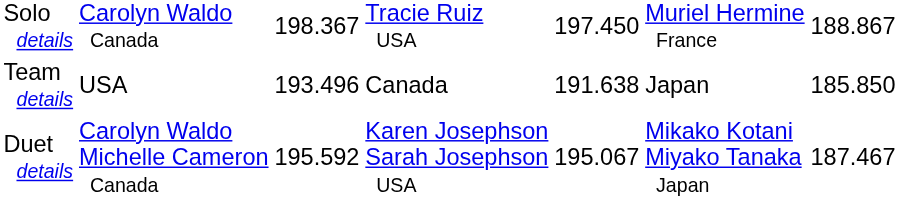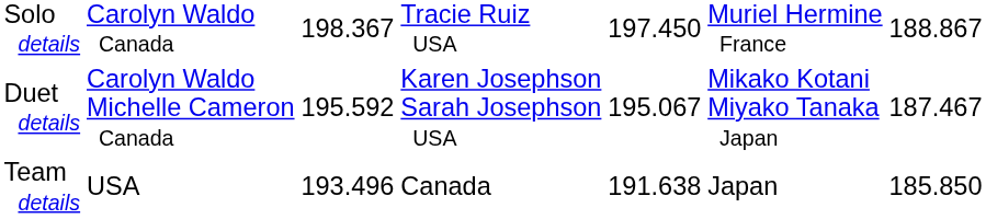rows swapped: Duet details <-> Team details
